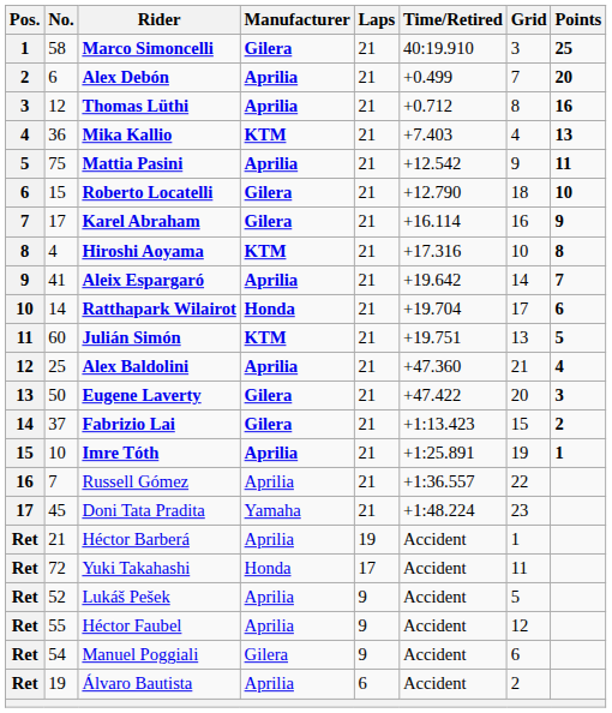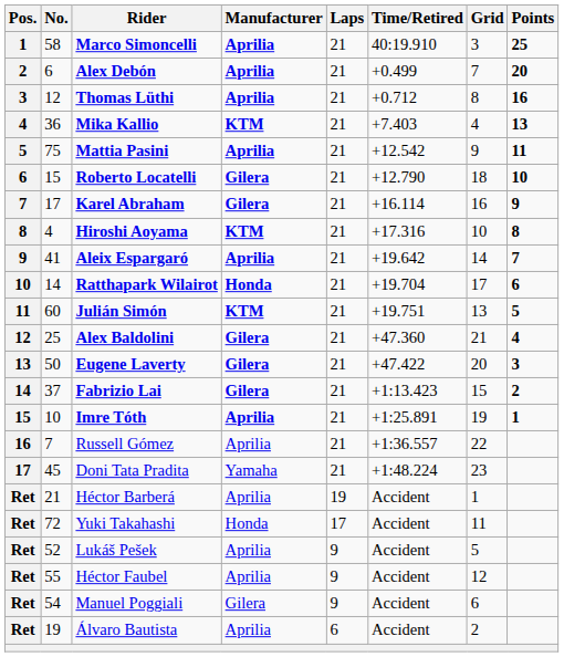Marco Simoncelli | Manufacturer: Gilera -> Aprilia
Alex Baldolini | Manufacturer: Aprilia -> Gilera
